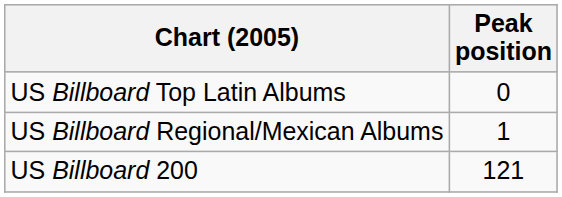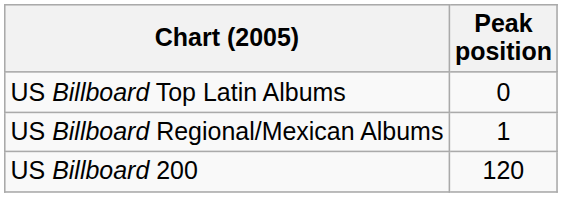US Billboard 200 | Peak position: 121 -> 120
